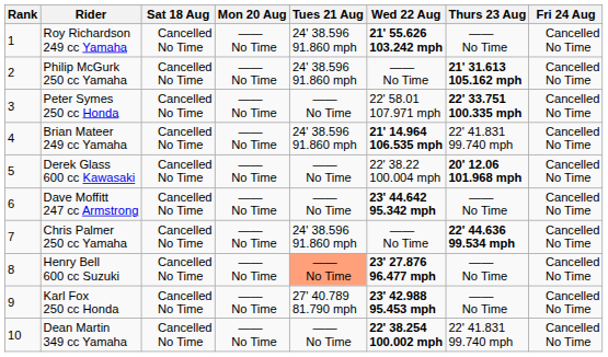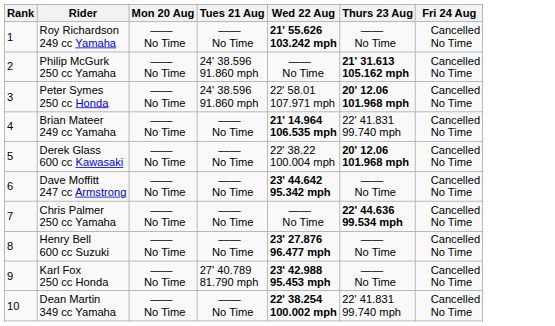- column: Sat 18 Aug | Cancelled No Time | Cancelled No Time | Cancelled No Time | Cancelled No Time | Cancelled No Time | Cancelled No Time | Cancelled No Time | Cancelled No Time | Cancelled No Time | Cancelled No Time
Roy Richardson 249 cc Yamaha | Tues 21 Aug: 24' 38.596 91.860 mph -> —— No Time
Peter Symes 250 cc Honda | Tues 21 Aug: —— No Time -> 24' 38.596 91.860 mph
Peter Symes 250 cc Honda | Thurs 23 Aug: 22' 33.751 100.335 mph -> 20' 12.06 101.968 mph
Brian Mateer 249 cc Yamaha | Tues 21 Aug: 24' 38.596 91.860 mph -> —— No Time
Chris Palmer 250 cc Yamaha | Tues 21 Aug: 24' 38.596 91.860 mph -> —— No Time
Henry Bell 600 cc Suzuki | Tues 21 Aug: lightsalmon background -> no background
